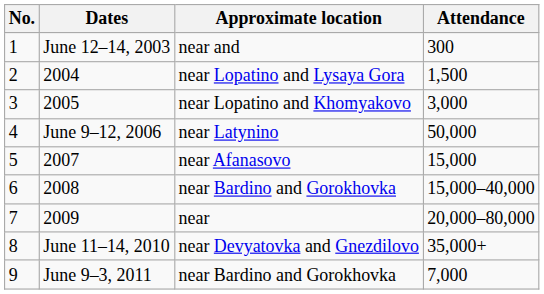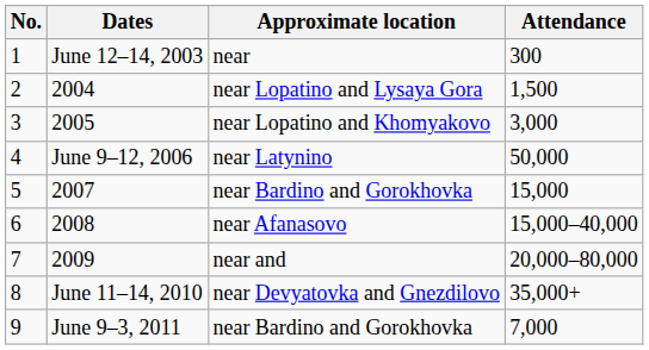1 | Approximate location: near and -> near
5 | Approximate location: near Afanasovo -> near Bardino and Gorokhovka
6 | Approximate location: near Bardino and Gorokhovka -> near Afanasovo
7 | Approximate location: near -> near and
